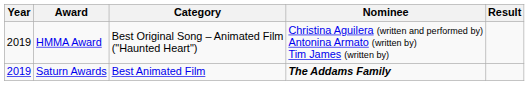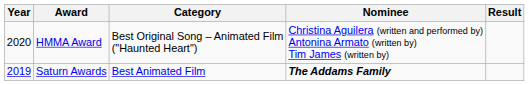HMMA Award | Year: 2019 -> 2020
